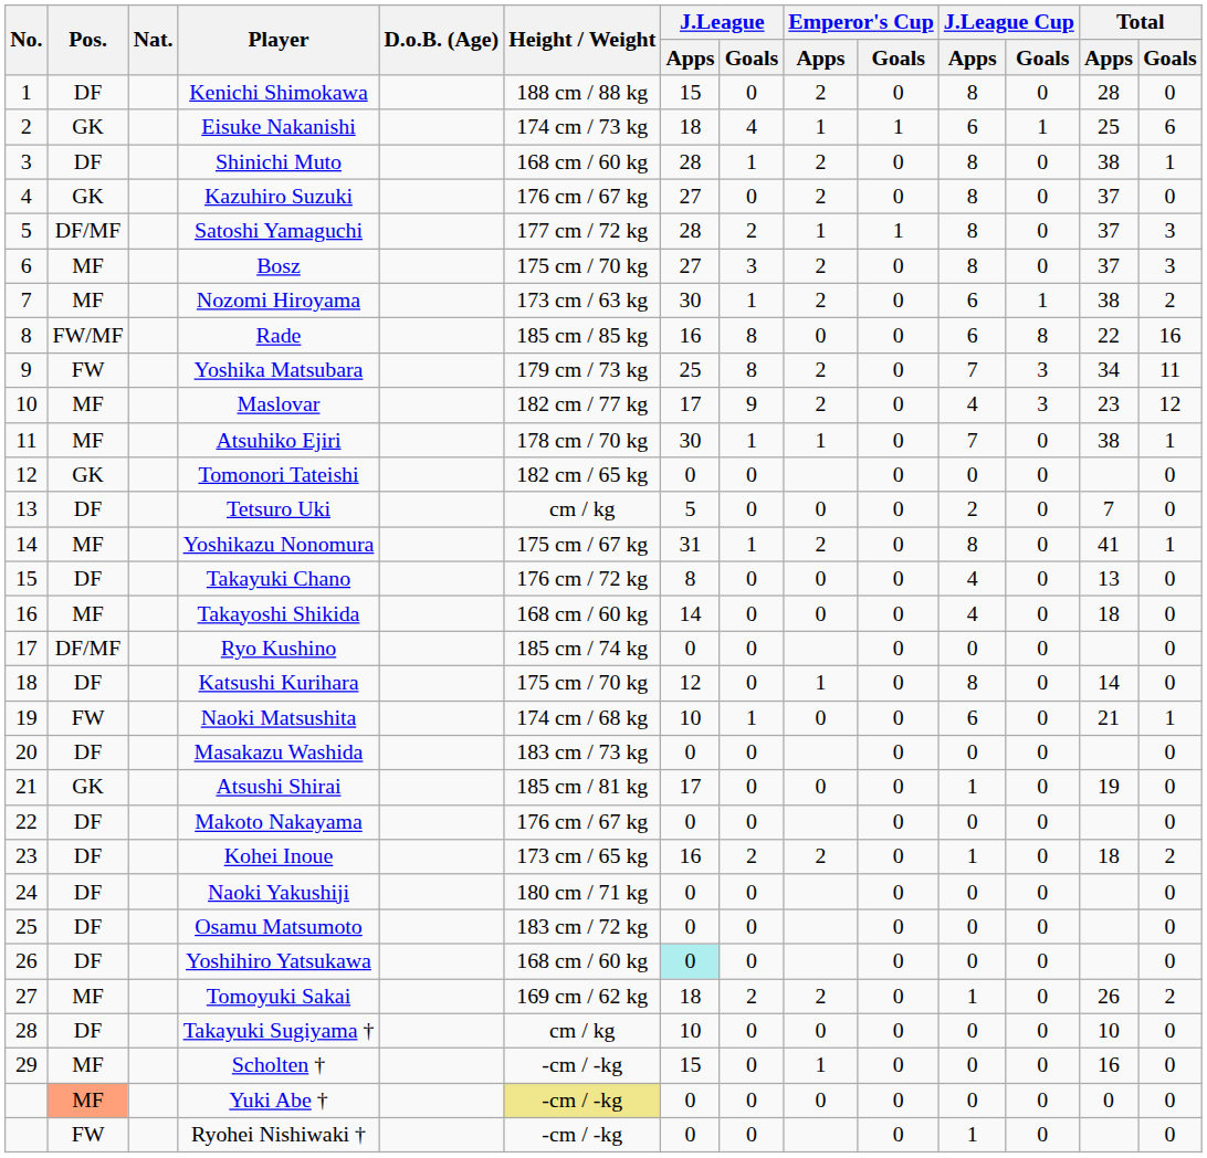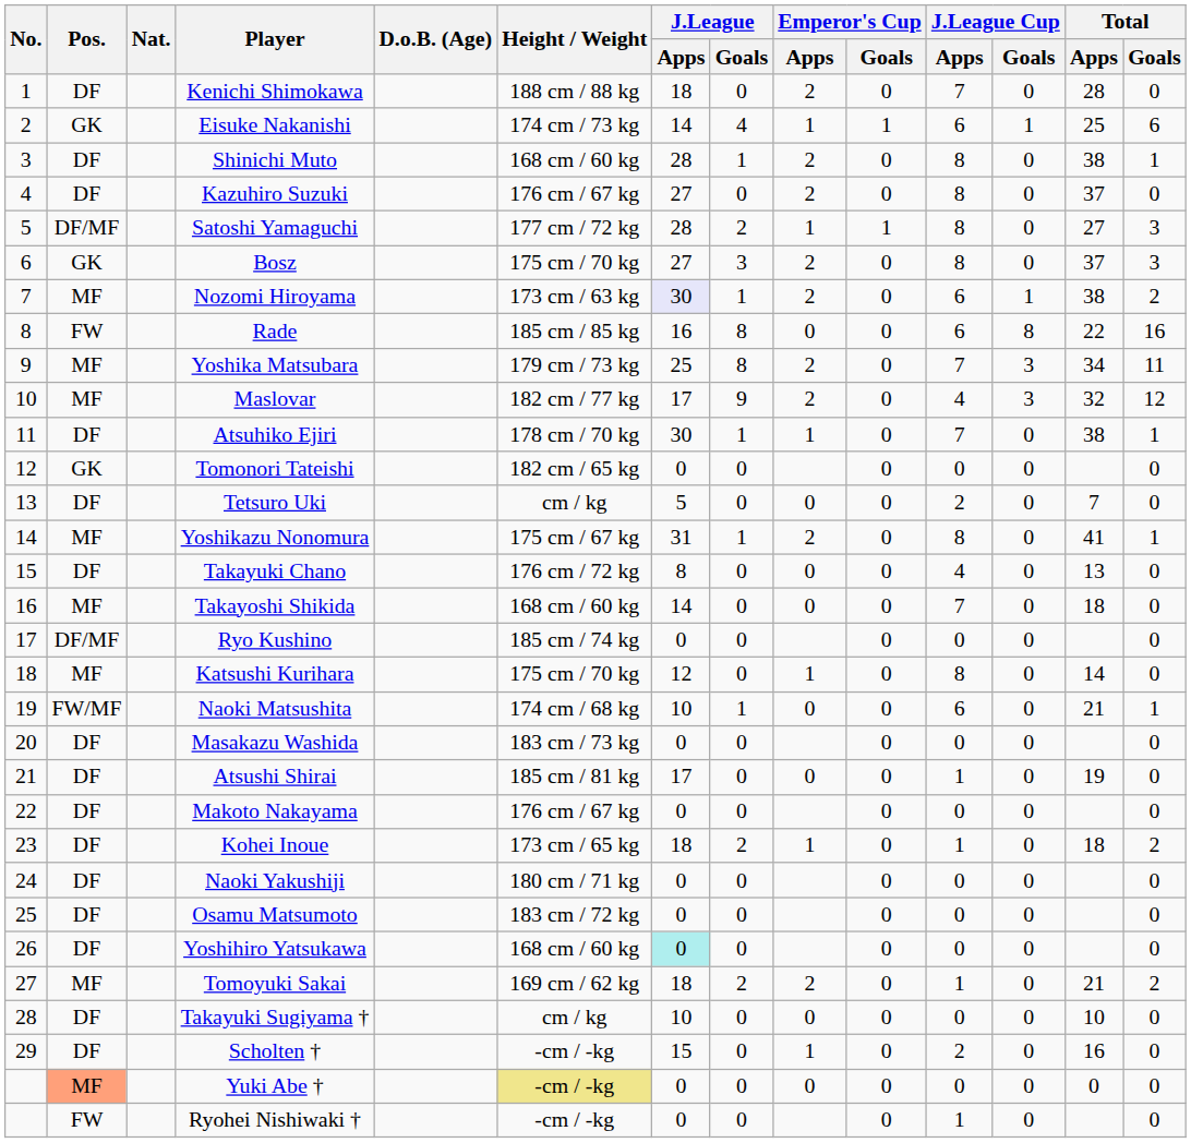Kenichi Shimokawa | J.League / Apps: 15 -> 18
Kenichi Shimokawa | J.League Cup / Apps: 8 -> 7
Eisuke Nakanishi | J.League / Apps: 18 -> 14
Kazuhiro Suzuki | Pos.: GK -> DF
Satoshi Yamaguchi | Total / Apps: 37 -> 27
Bosz | Pos.: MF -> GK
Nozomi Hiroyama | J.League / Apps: no background -> lavender background
Rade | Pos.: FW/MF -> FW
Yoshika Matsubara | Pos.: FW -> MF
Maslovar | Total / Apps: 23 -> 32
Atsuhiko Ejiri | Pos.: MF -> DF
Takayoshi Shikida | J.League Cup / Apps: 4 -> 7
Katsushi Kurihara | Pos.: DF -> MF
Naoki Matsushita | Pos.: FW -> FW/MF
Atsushi Shirai | Pos.: GK -> DF
Kohei Inoue | J.League / Apps: 16 -> 18
Kohei Inoue | Emperor's Cup / Apps: 2 -> 1
Tomoyuki Sakai | Total / Apps: 26 -> 21
Scholten † | Pos.: MF -> DF
Scholten † | J.League Cup / Apps: 0 -> 2
